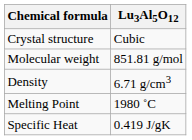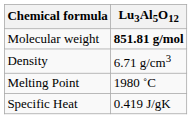- row: Crystal structure | Cubic
Molecular weight | Lu3Al5O12: normal -> bold
